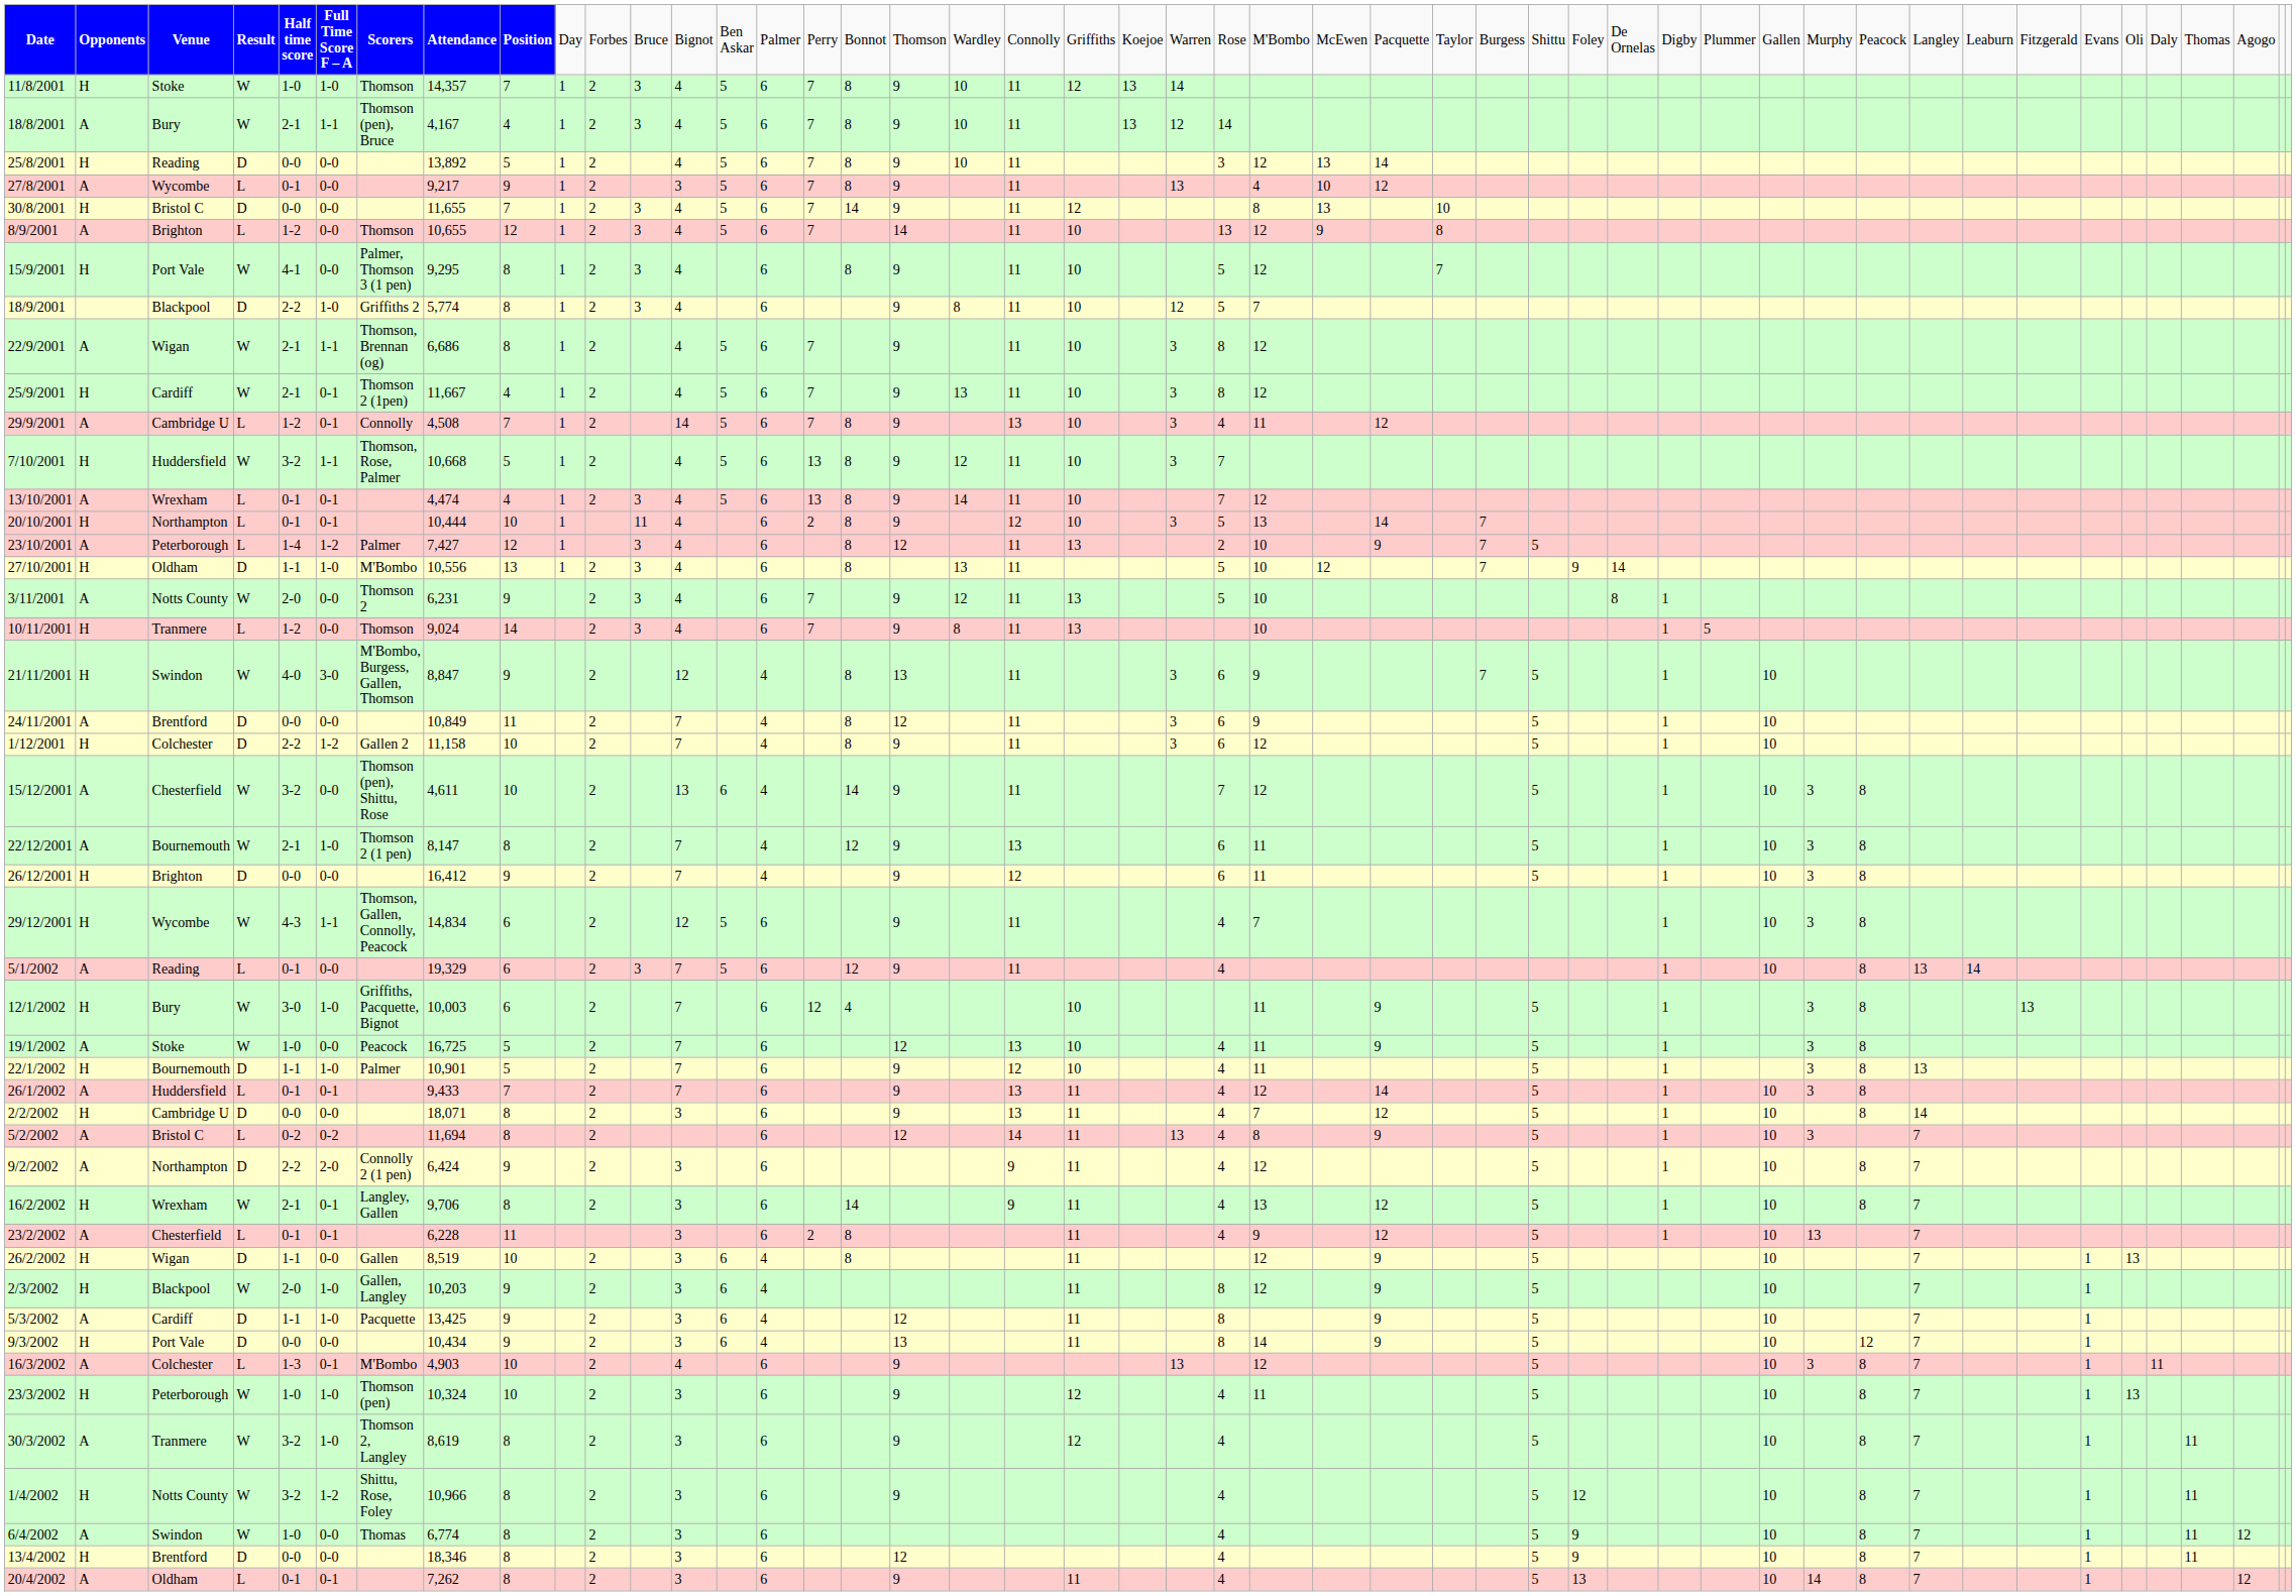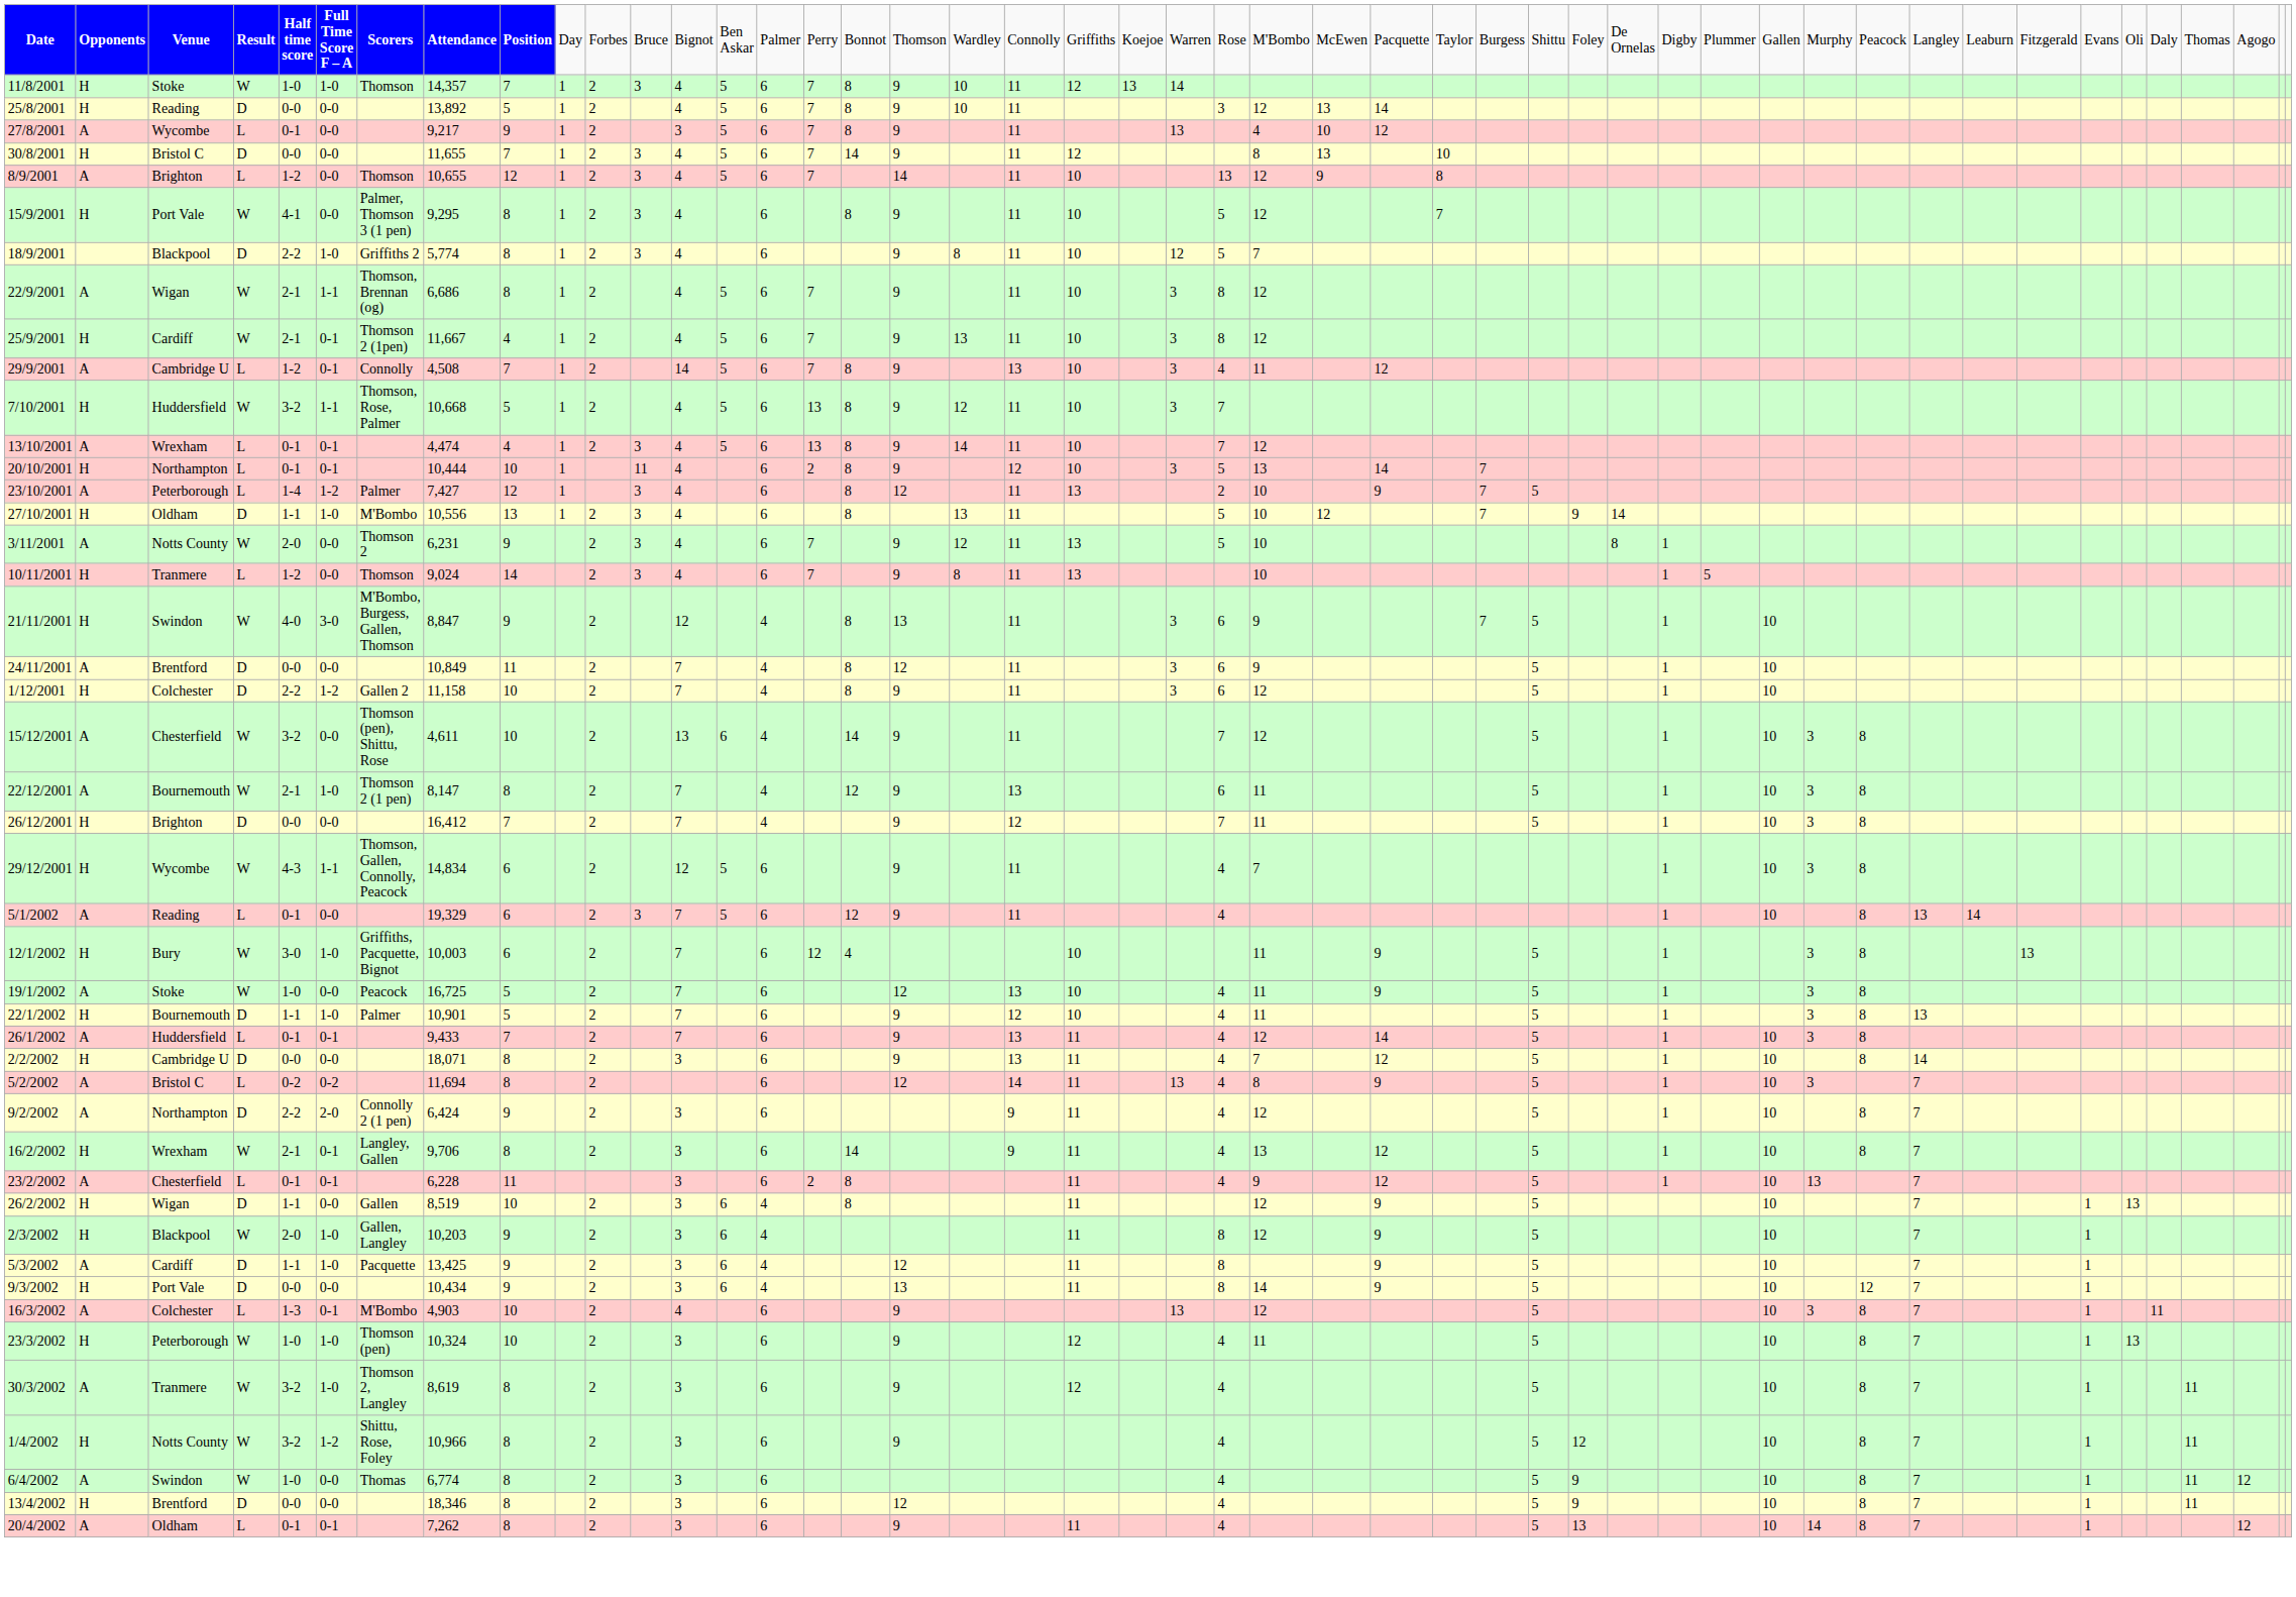- row: 18/8/2001 | A | Bury | W | 2-1 | 1-1 | Thomson (pen), Bruce | 4,167 | 4 | 1 | 2 | 3 | 4 | 5 | 6 | 7 | 8 | 9 | 10 | 11 | 13 | 12 | 14
26/12/2001 | column 9: 9 -> 7
26/12/2001 | column 24: 6 -> 7
